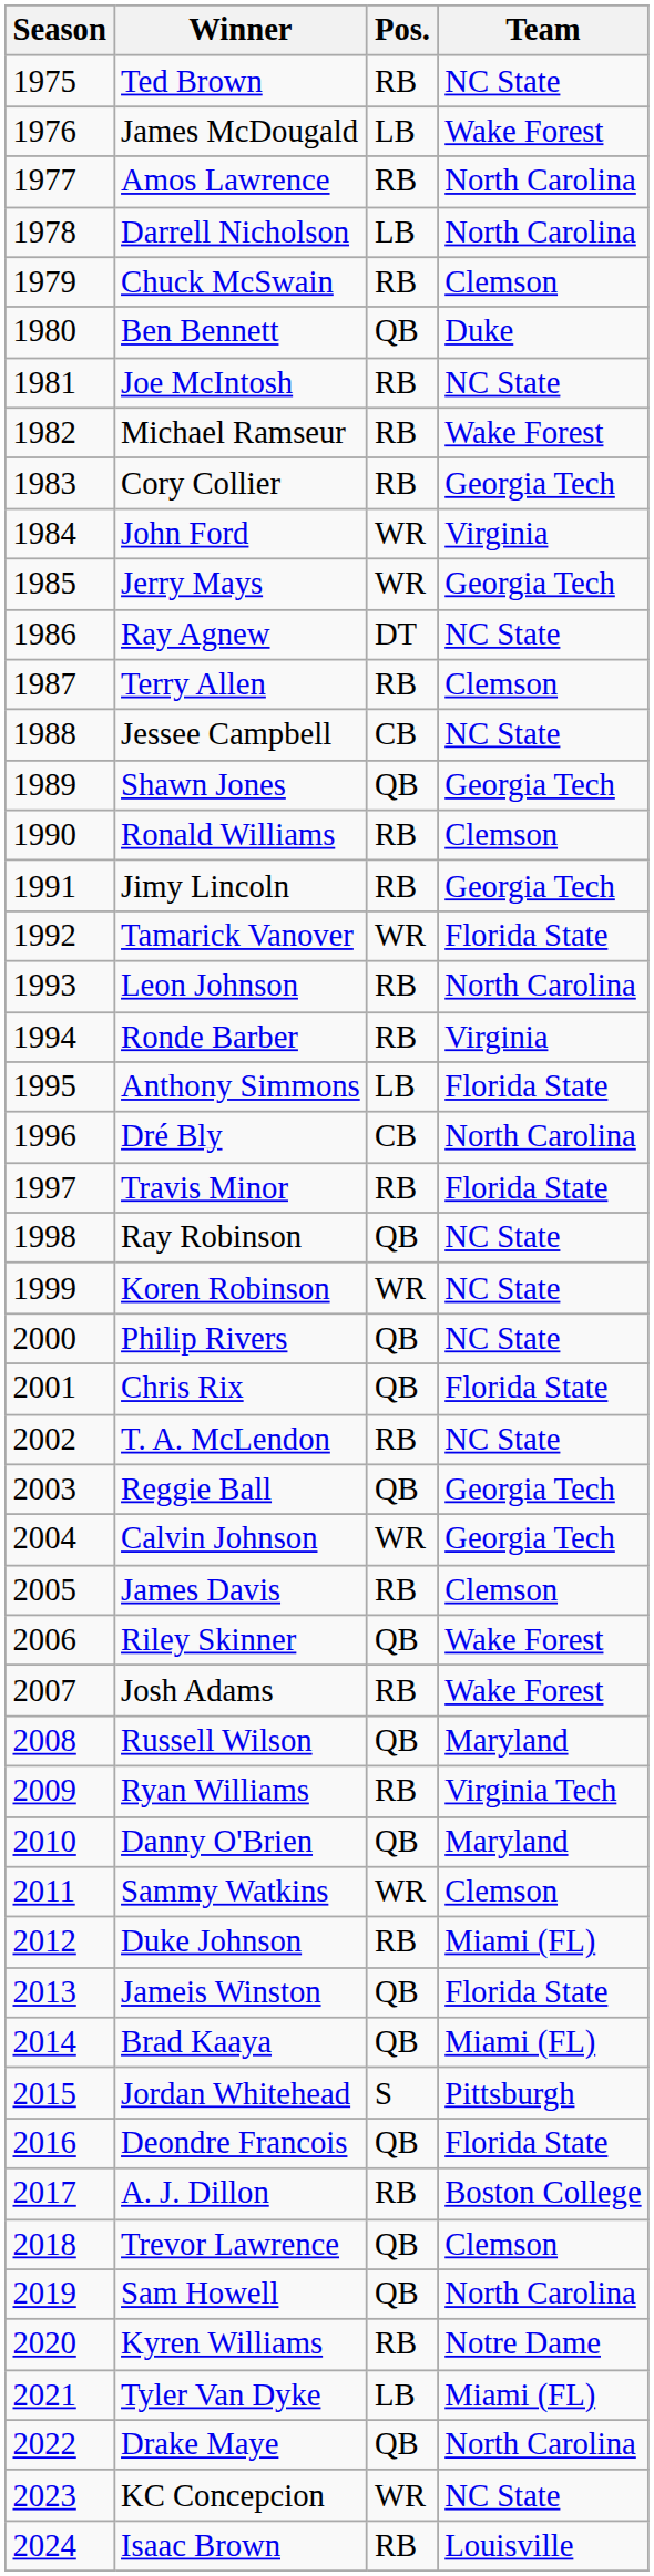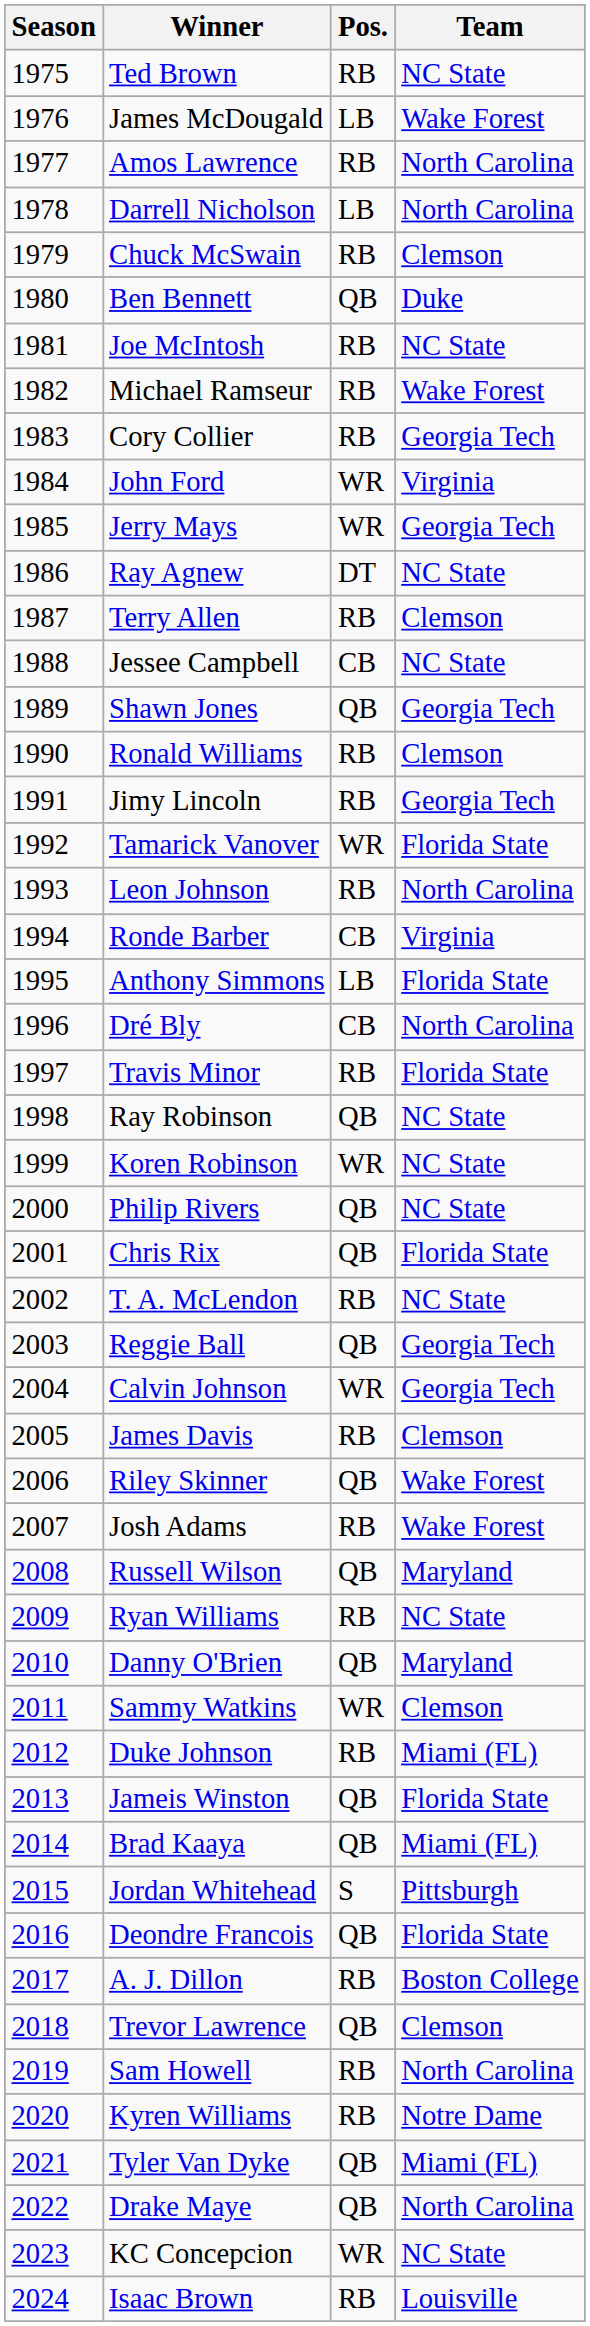Ronde Barber | Pos.: RB -> CB
Ryan Williams | Team: Virginia Tech -> NC State
Sam Howell | Pos.: QB -> RB
Tyler Van Dyke | Pos.: LB -> QB
